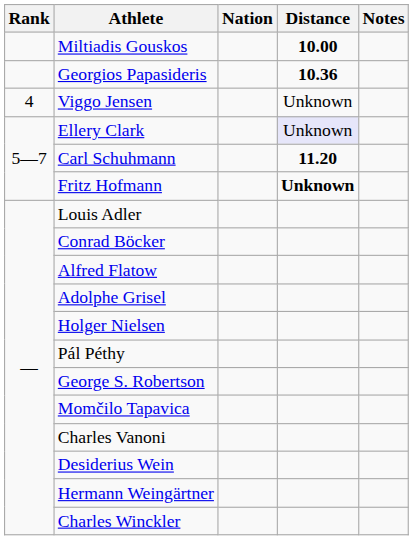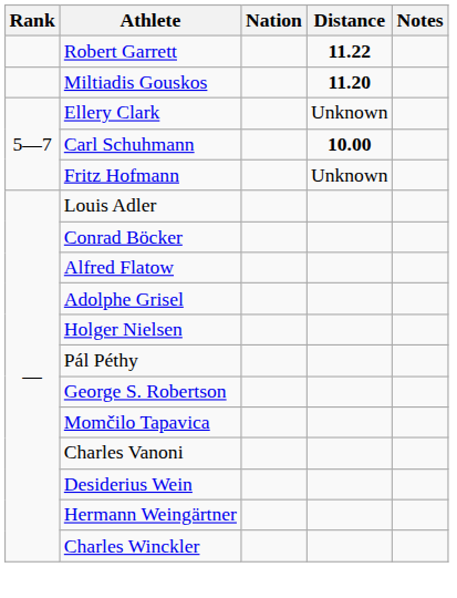+ row: Robert Garrett | 11.22
Miltiadis Gouskos | Distance: 10.00 -> 11.20
- row: Georgios Papasideris | 10.36
- row: 4 | Viggo Jensen | Unknown
Ellery Clark | Distance: lavender background -> no background
Carl Schuhmann | Distance: 11.20 -> 10.00
Fritz Hofmann | Distance: bold -> normal
